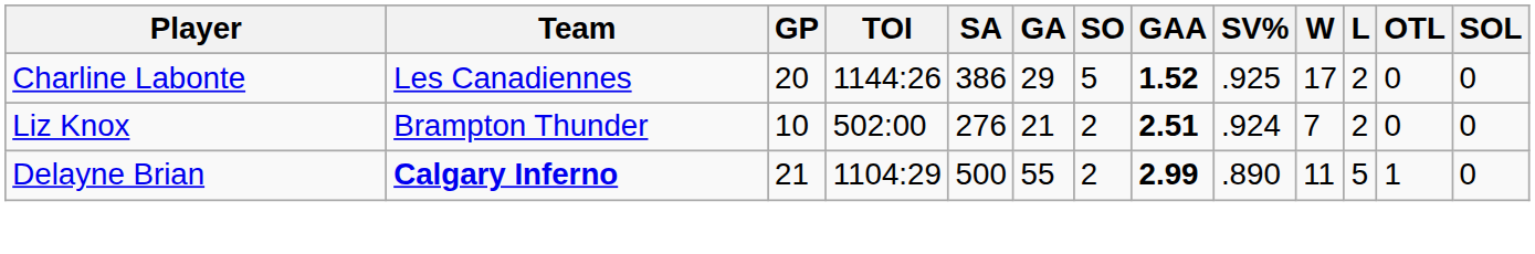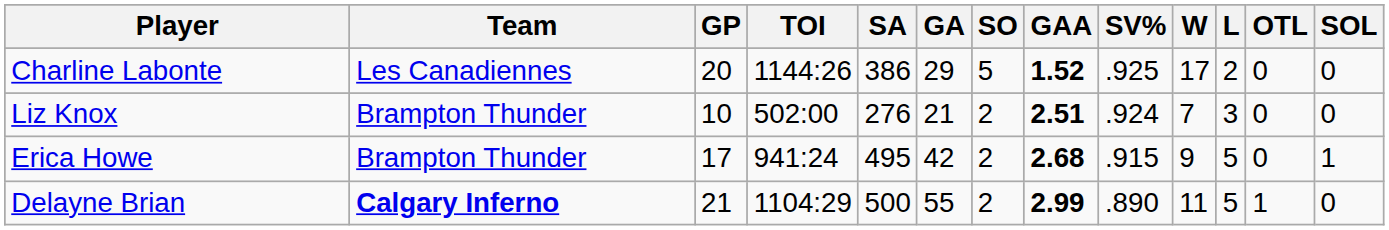Liz Knox | L: 2 -> 3
+ row: Erica Howe | Brampton Thunder | 17 | 941:24 | 495 | 42 | 2 | 2.68 | .915 | 9 | 5 | 0 | 1
